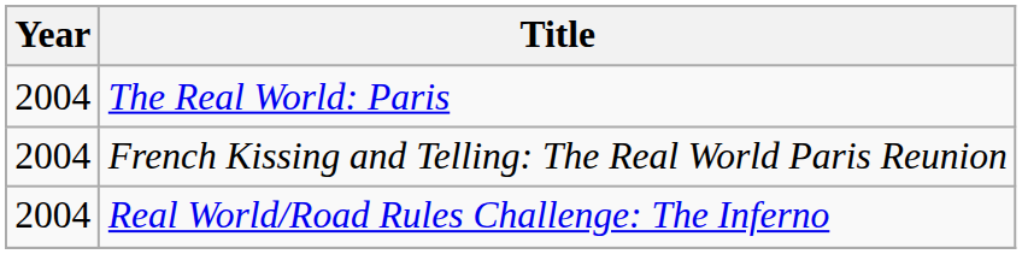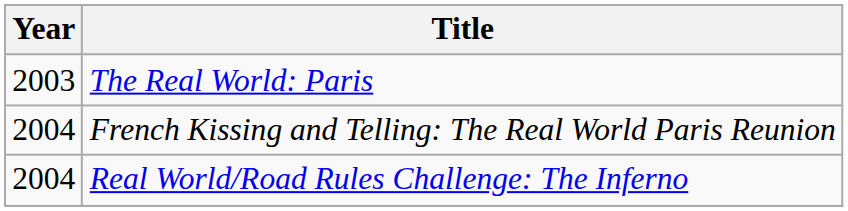The Real World: Paris | Year: 2004 -> 2003
